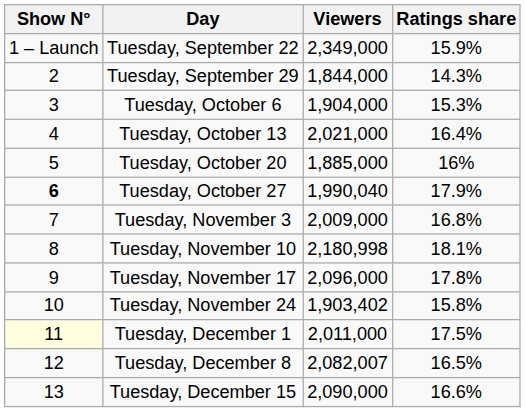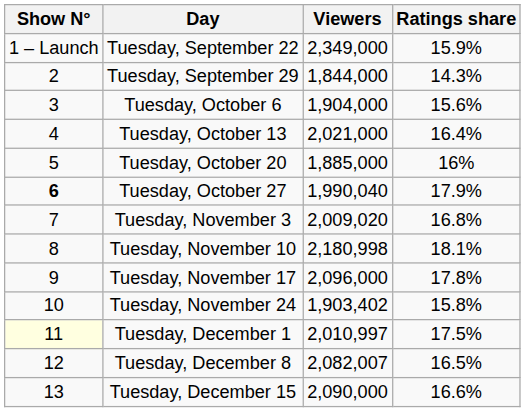Tuesday, October 6 | Ratings share: 15.3% -> 15.6%
Tuesday, November 3 | Viewers: 2,009,000 -> 2,009,020
Tuesday, December 1 | Viewers: 2,011,000 -> 2,010,997
